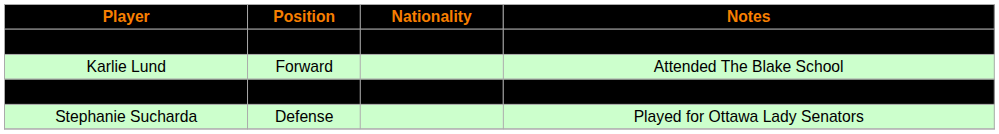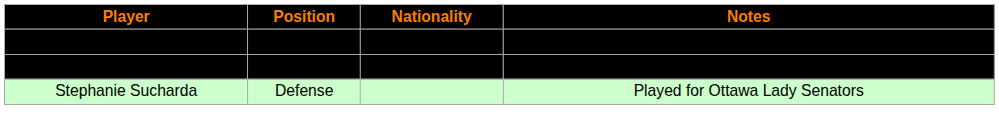- row: Karlie Lund | Forward | Attended The Blake School
